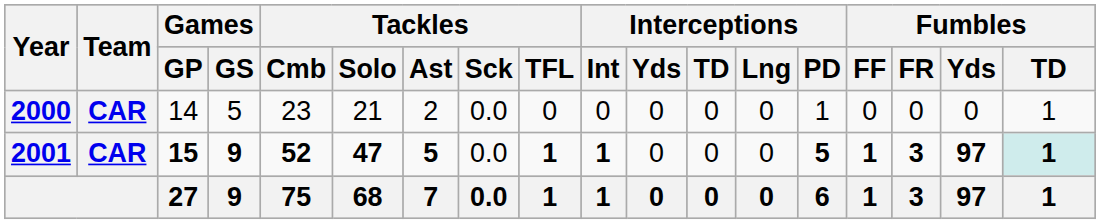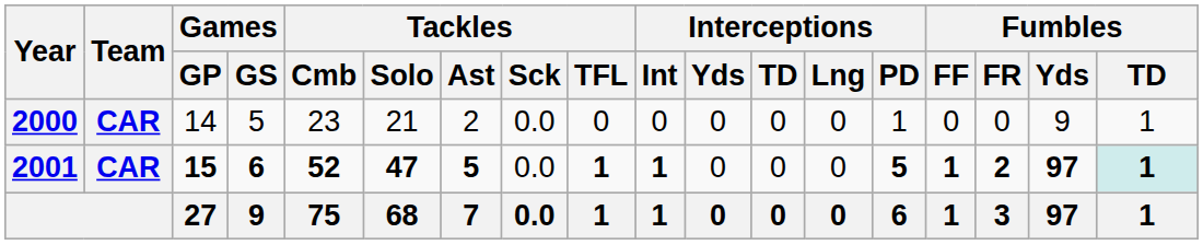2000 | Fumbles / Yds: 0 -> 9
2001 | Games / GS: 9 -> 6
2001 | Fumbles / FR: 3 -> 2
